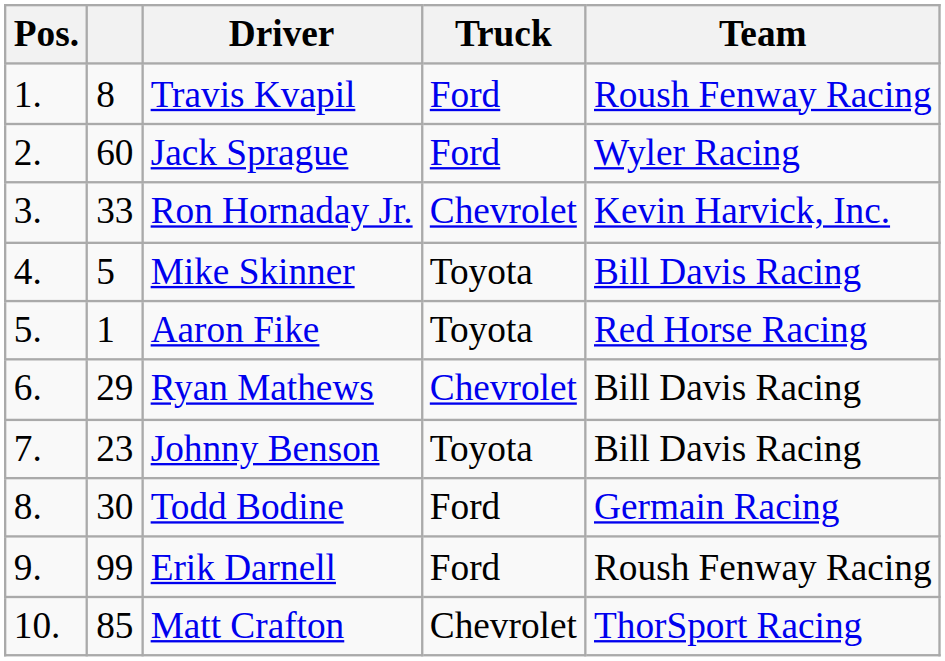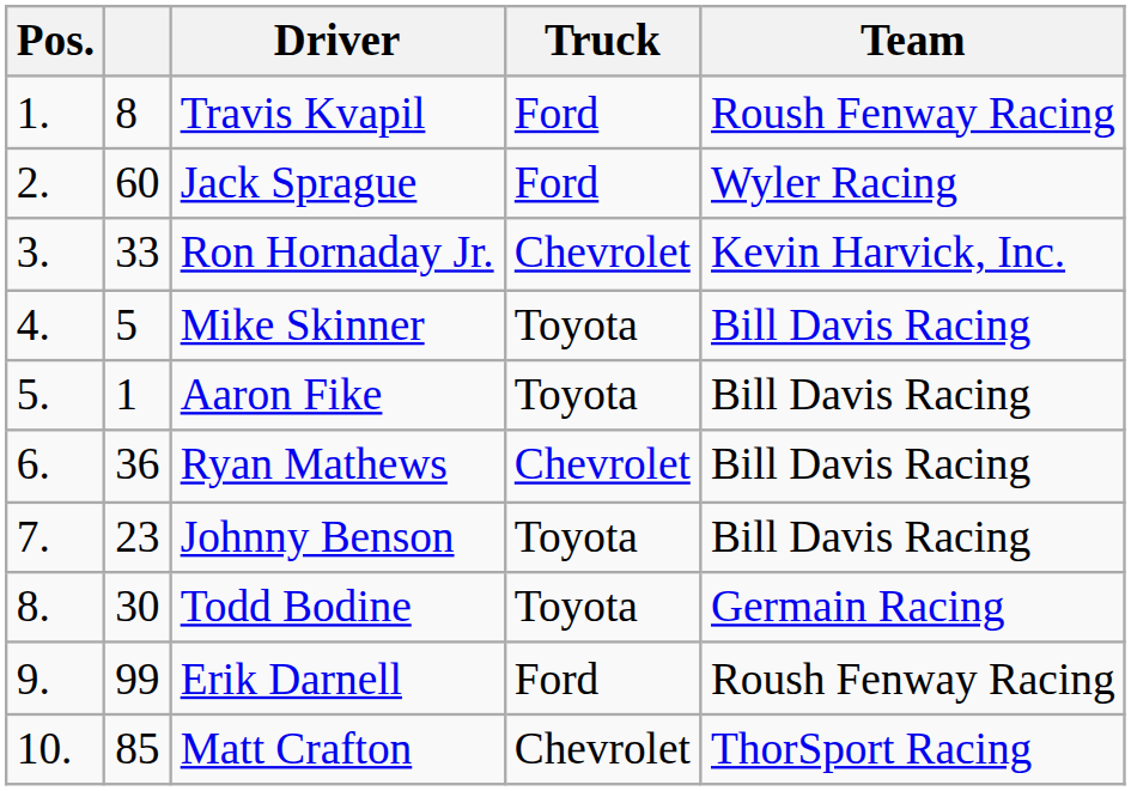Aaron Fike | Team: Red Horse Racing -> Bill Davis Racing
Ryan Mathews | column 2: 29 -> 36
Todd Bodine | Truck: Ford -> Toyota
